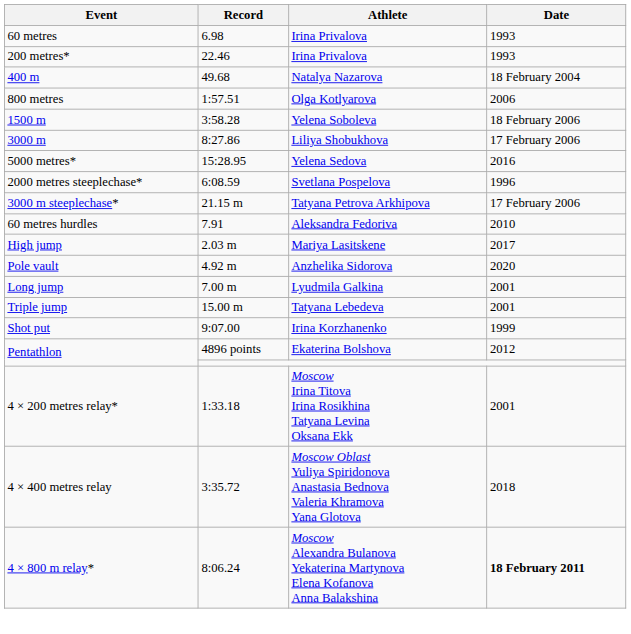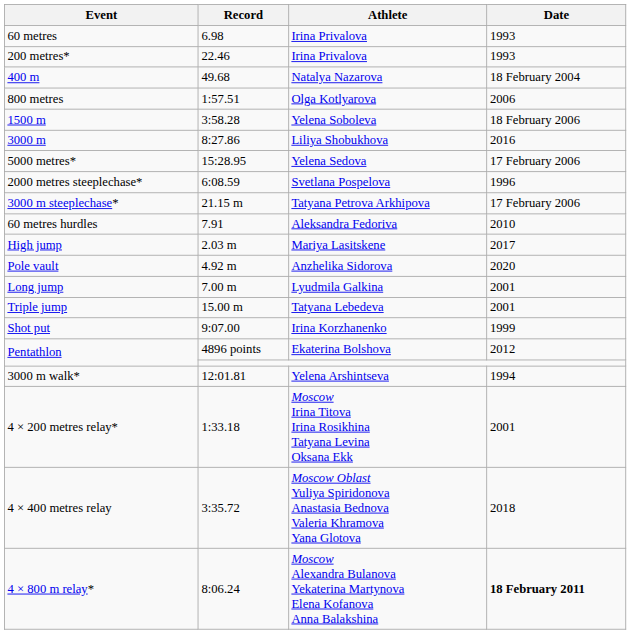3000 m | Date: 17 February 2006 -> 2016
5000 metres* | Date: 2016 -> 17 February 2006
+ row: 3000 m walk* | 12:01.81 | Yelena Arshintseva | 1994
